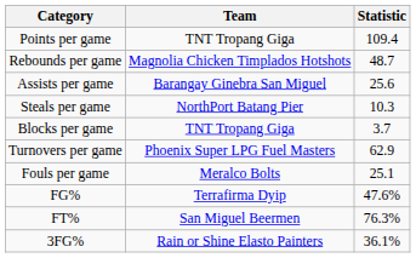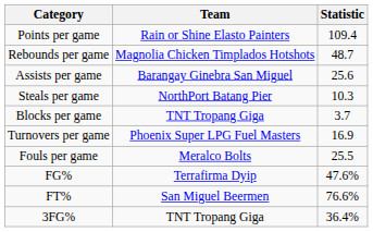Points per game | Team: TNT Tropang Giga -> Rain or Shine Elasto Painters
Turnovers per game | Statistic: 62.9 -> 16.9
Fouls per game | Statistic: 25.1 -> 25.5
FT% | Statistic: 76.3% -> 76.6%
3FG% | Team: Rain or Shine Elasto Painters -> TNT Tropang Giga
3FG% | Statistic: 36.1% -> 36.4%
